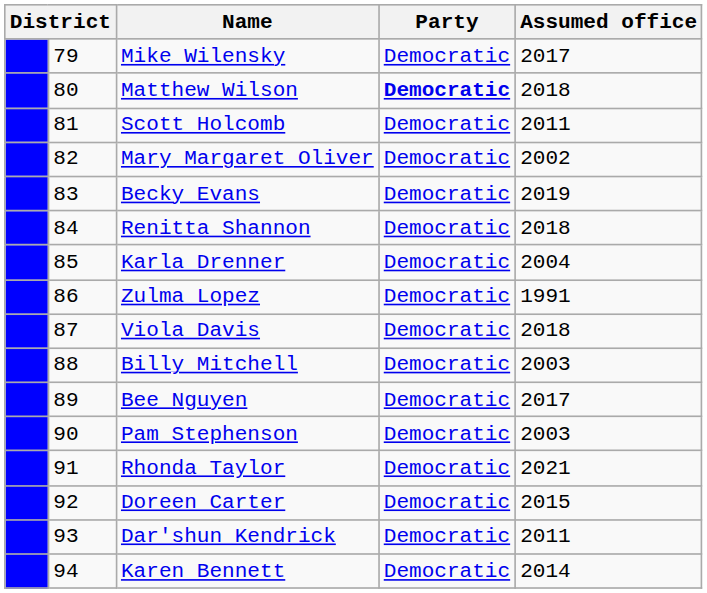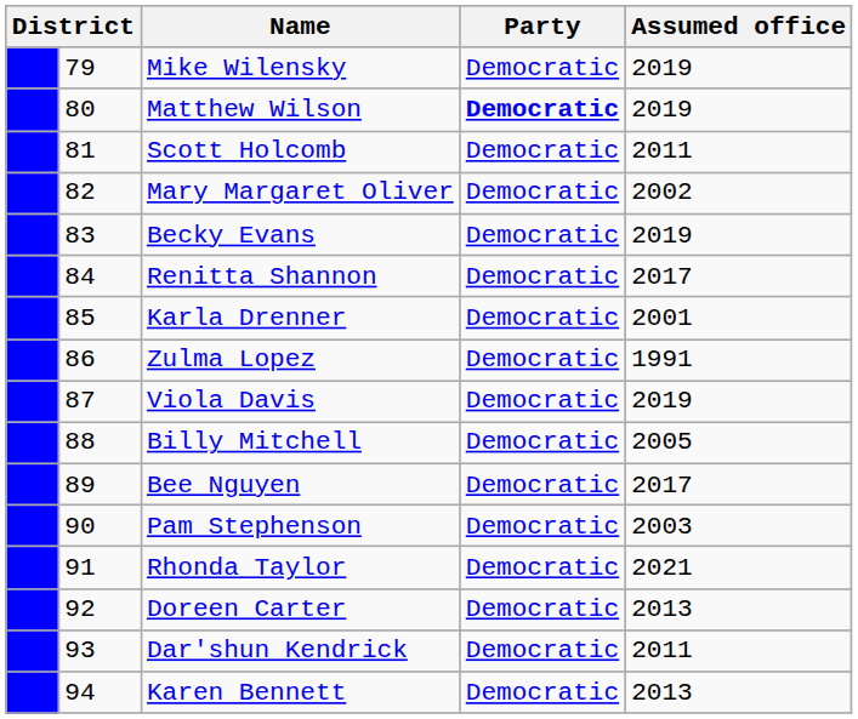Mike Wilensky | Assumed office: 2017 -> 2019
Matthew Wilson | Assumed office: 2018 -> 2019
Renitta Shannon | Assumed office: 2018 -> 2017
Karla Drenner | Assumed office: 2004 -> 2001
Viola Davis | Assumed office: 2018 -> 2019
Billy Mitchell | Assumed office: 2003 -> 2005
Doreen Carter | Assumed office: 2015 -> 2013
Karen Bennett | Assumed office: 2014 -> 2013
